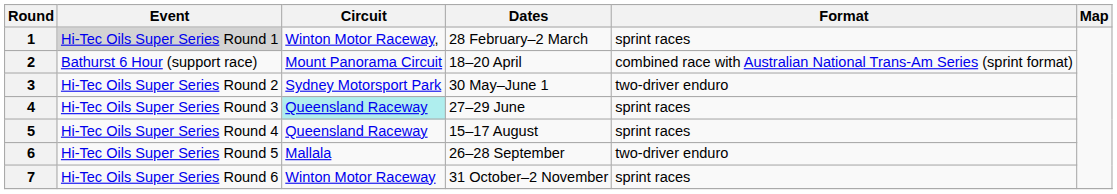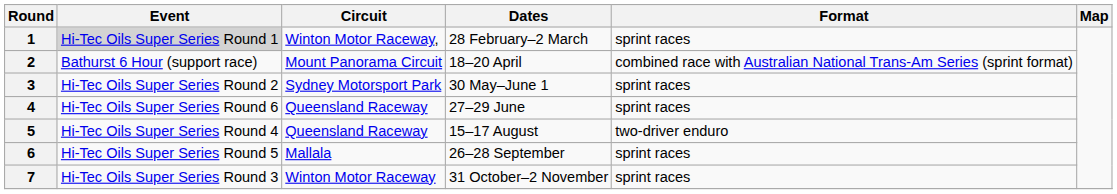3 | Format: two-driver enduro -> sprint races
4 | Event: Hi-Tec Oils Super Series Round 3 -> Hi-Tec Oils Super Series Round 6
4 | Circuit: paleturquoise background -> no background
5 | Format: sprint races -> two-driver enduro
6 | Format: two-driver enduro -> sprint races
7 | Event: Hi-Tec Oils Super Series Round 6 -> Hi-Tec Oils Super Series Round 3
